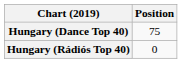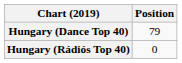Hungary (Dance Top 40) | Position: 75 -> 79
